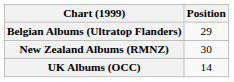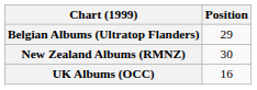UK Albums (OCC) | Position: 14 -> 16
